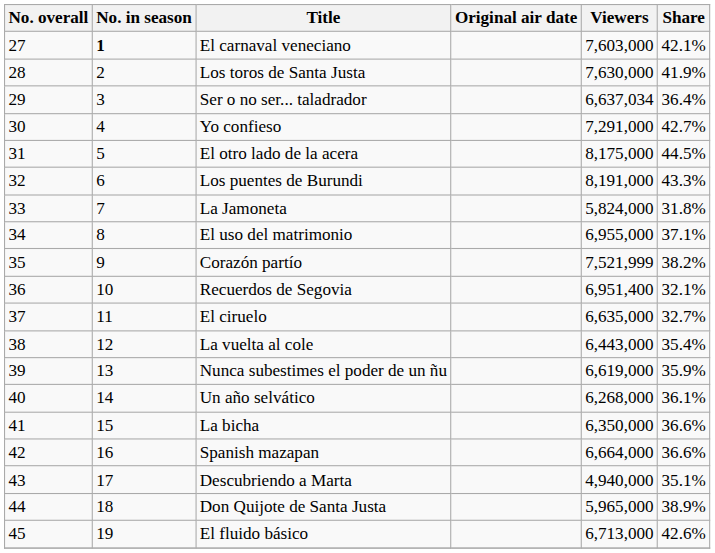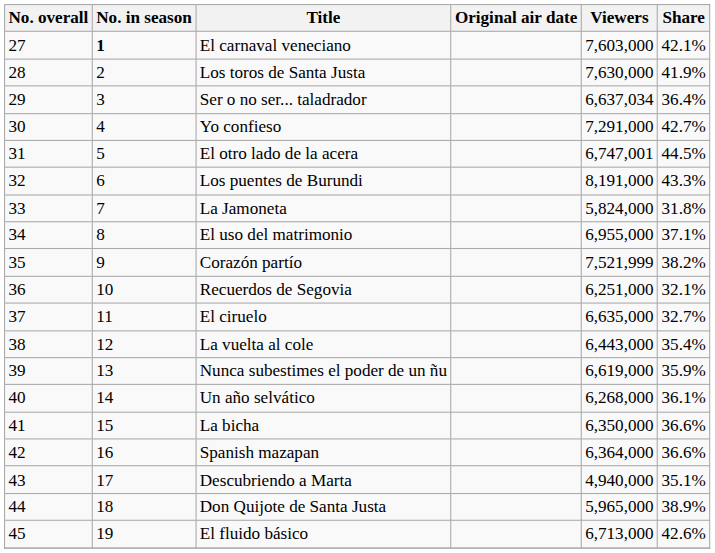El otro lado de la acera | Viewers: 8,175,000 -> 6,747,001
Recuerdos de Segovia | Viewers: 6,951,400 -> 6,251,000
Spanish mazapan | Viewers: 6,664,000 -> 6,364,000
